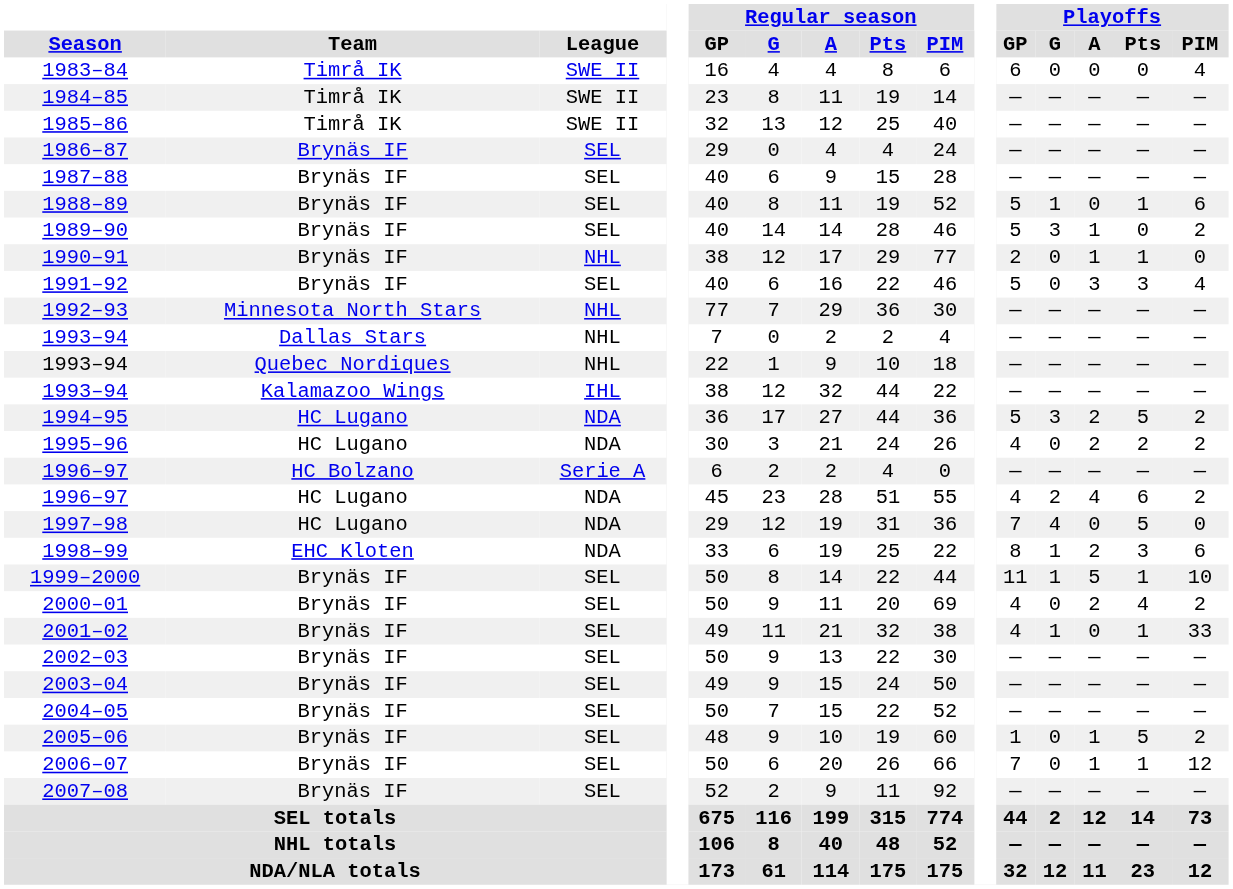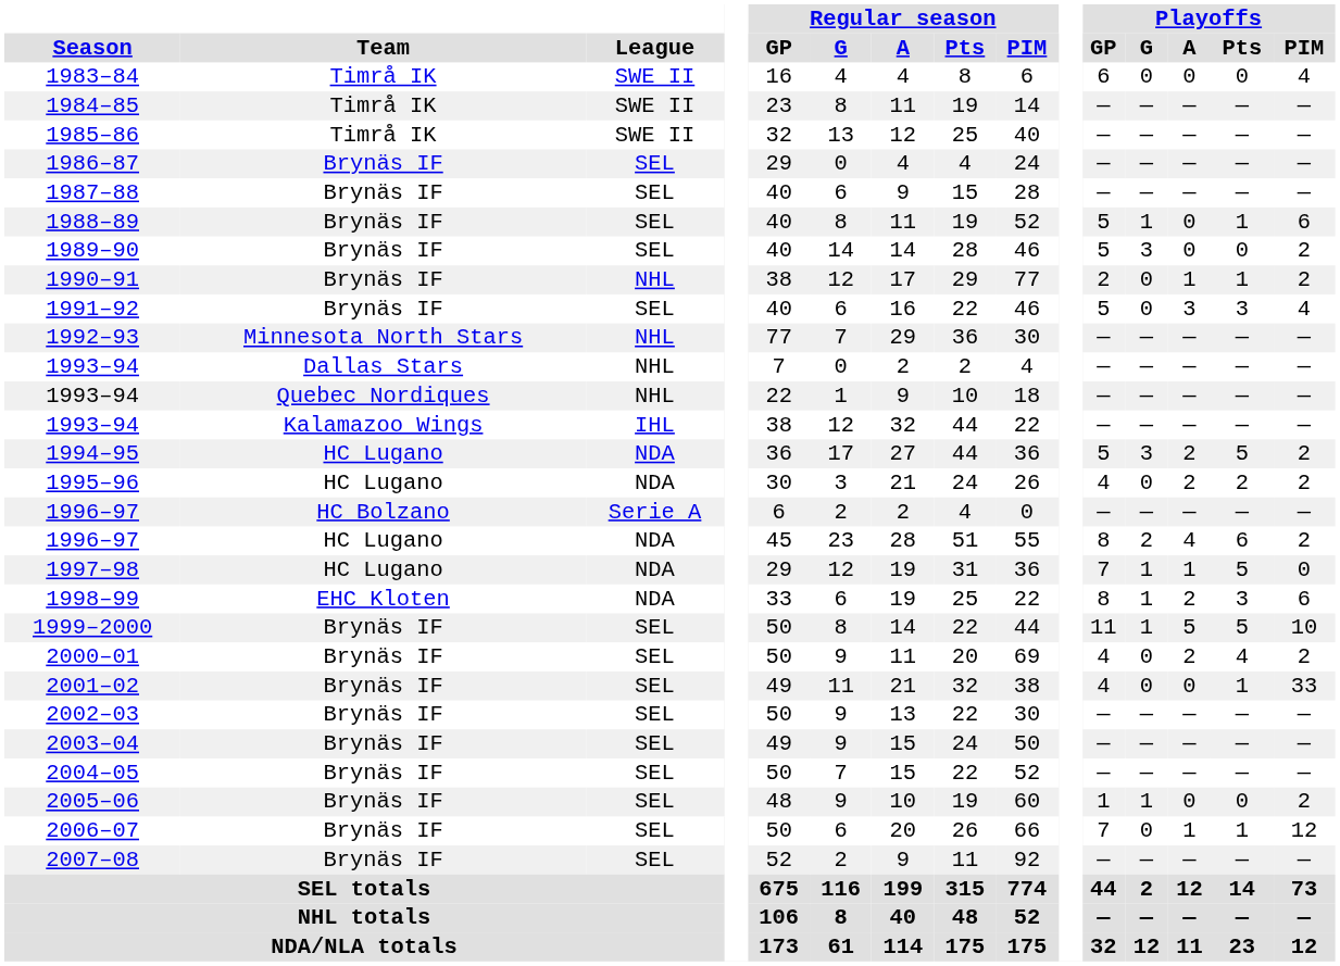1989–90 | Playoffs / A: 1 -> 0
1990–91 | Playoffs / PIM: 0 -> 2
1996–97 / HC Lugano | Playoffs / GP: 4 -> 8
1997–98 | Playoffs / G: 4 -> 1
1997–98 | Playoffs / A: 0 -> 1
1999–2000 | Playoffs / Pts: 1 -> 5
2001–02 | Playoffs / G: 1 -> 0
2005–06 | Playoffs / G: 0 -> 1
2005–06 | Playoffs / A: 1 -> 0
2005–06 | Playoffs / Pts: 5 -> 0
